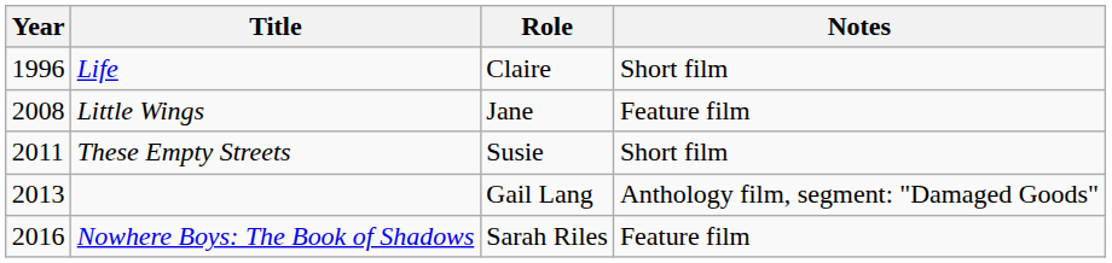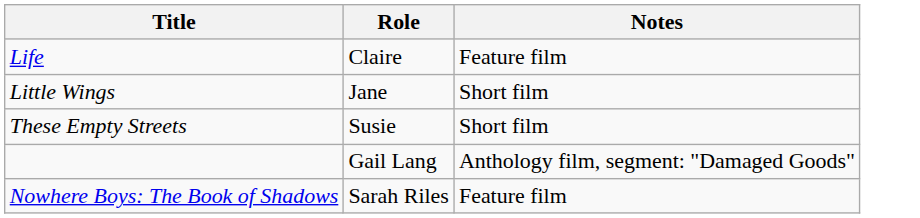- column: Year | 1996 | 2008 | 2011 | 2013 | 2016
Life | Notes: Short film -> Feature film
Little Wings | Notes: Feature film -> Short film
